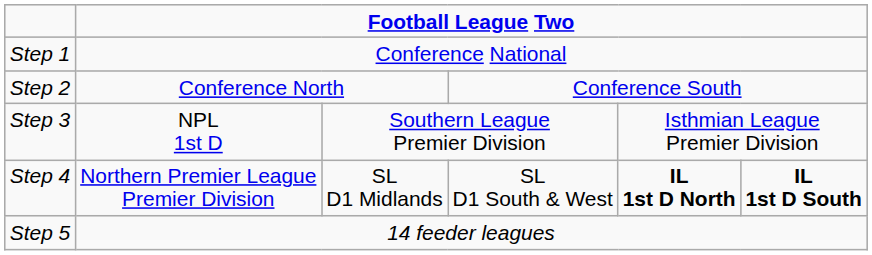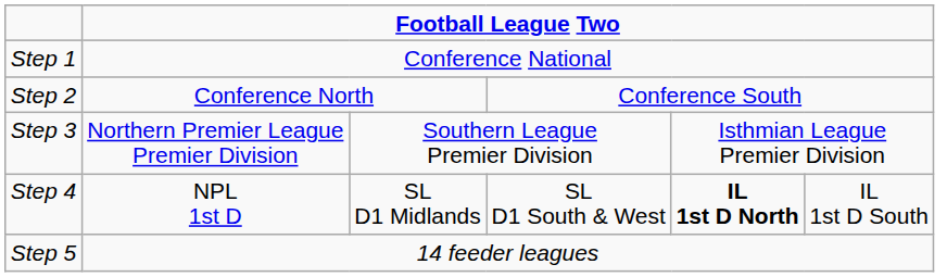Step 3 | column 2: NPL 1st D -> Northern Premier League Premier Division
Step 4 | column 2: Northern Premier League Premier Division -> NPL 1st D
Step 4 | column 6: bold -> normal
